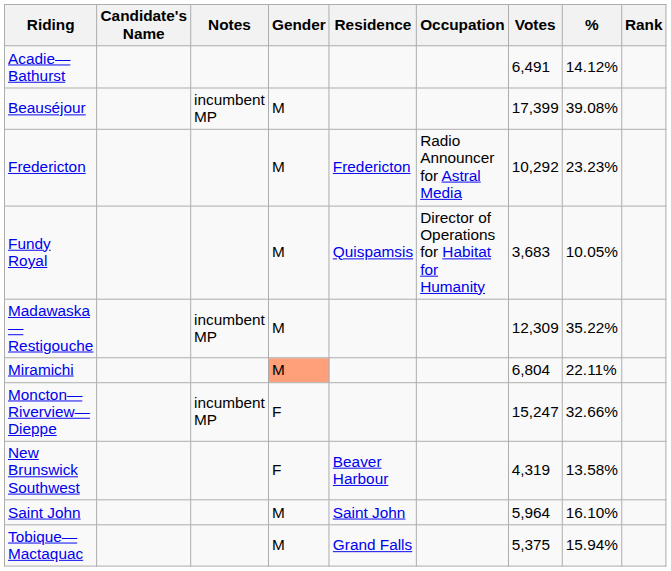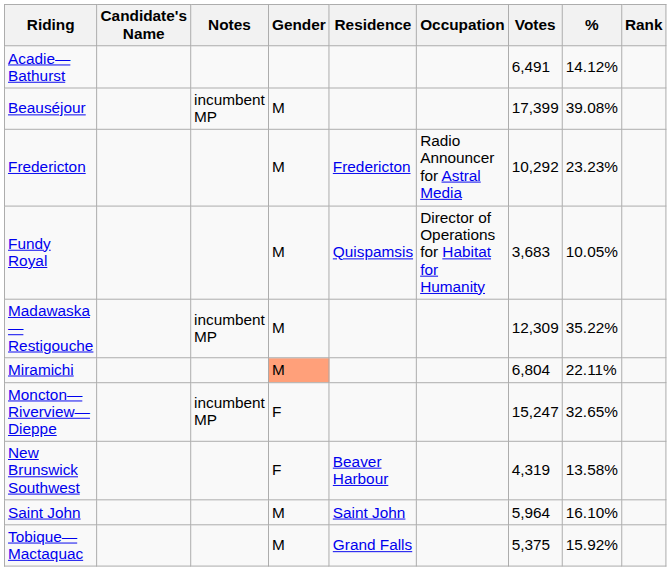Moncton—Riverview—Dieppe | %: 32.66% -> 32.65%
Tobique—Mactaquac | %: 15.94% -> 15.92%
